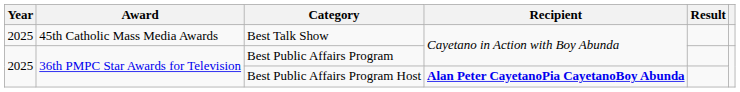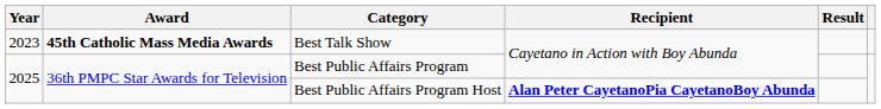Best Talk Show | Year: 2025 -> 2023
Best Talk Show | Award: normal -> bold
